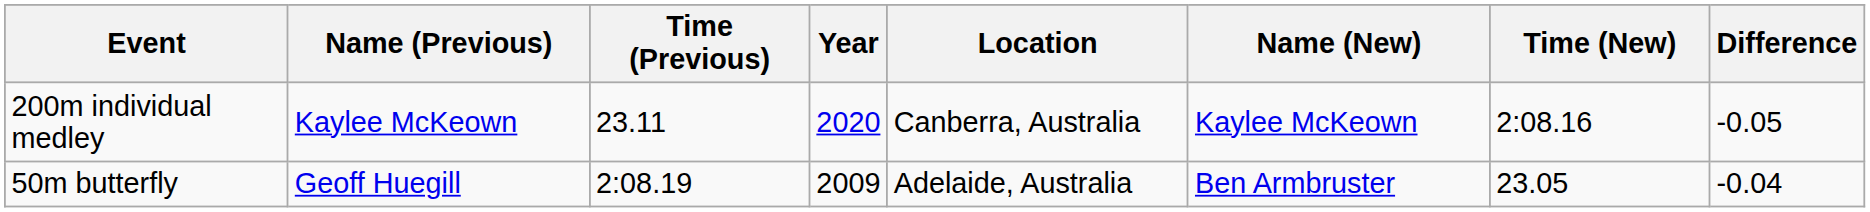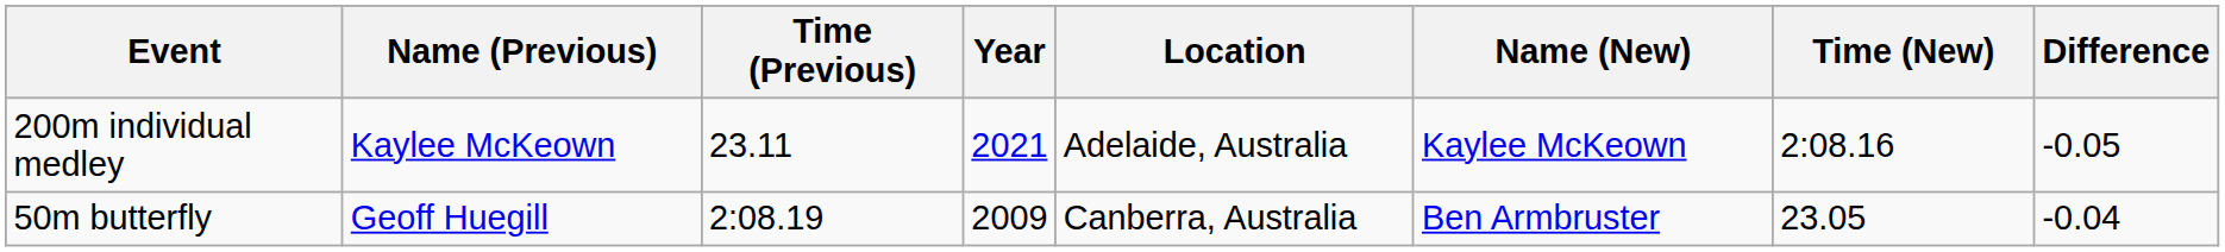200m individual medley | Year: 2020 -> 2021
200m individual medley | Location: Canberra, Australia -> Adelaide, Australia
50m butterfly | Location: Adelaide, Australia -> Canberra, Australia
